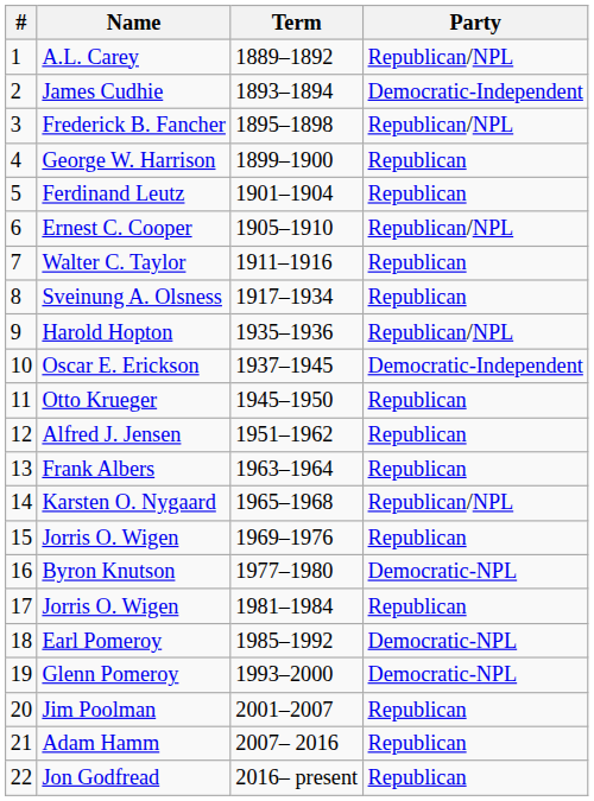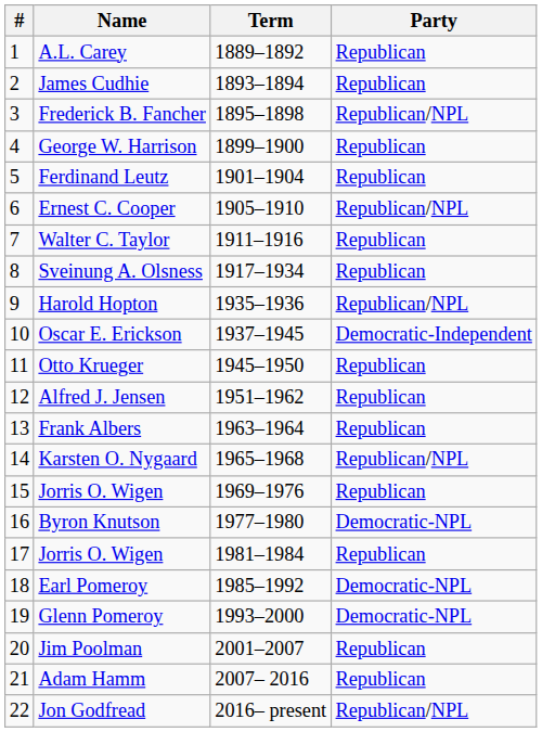A.L. Carey | Party: Republican/NPL -> Republican
James Cudhie | Party: Democratic-Independent -> Republican
Jon Godfread | Party: Republican -> Republican/NPL
